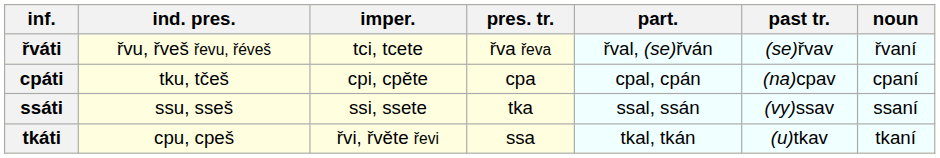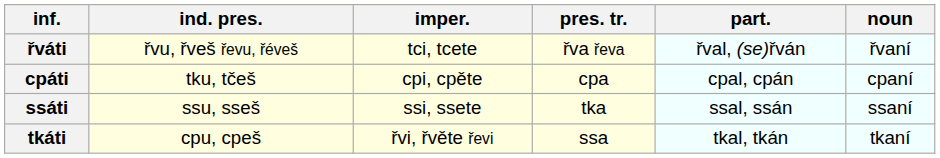- column: past tr. | (se)řvav | (na)cpav | (vy)ssav | (u)tkav
